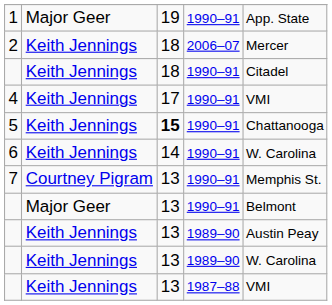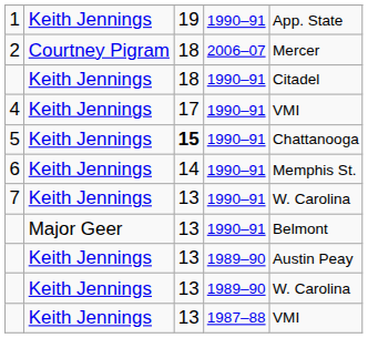1 | column 2: Major Geer -> Keith Jennings
2 | column 2: Keith Jennings -> Courtney Pigram
6 | column 5: W. Carolina -> Memphis St.
7 | column 2: Courtney Pigram -> Keith Jennings
7 | column 5: Memphis St. -> W. Carolina
